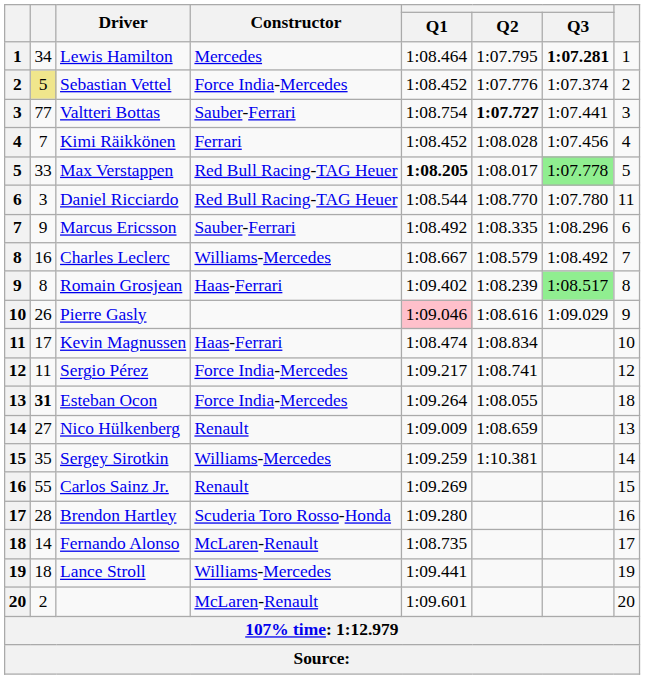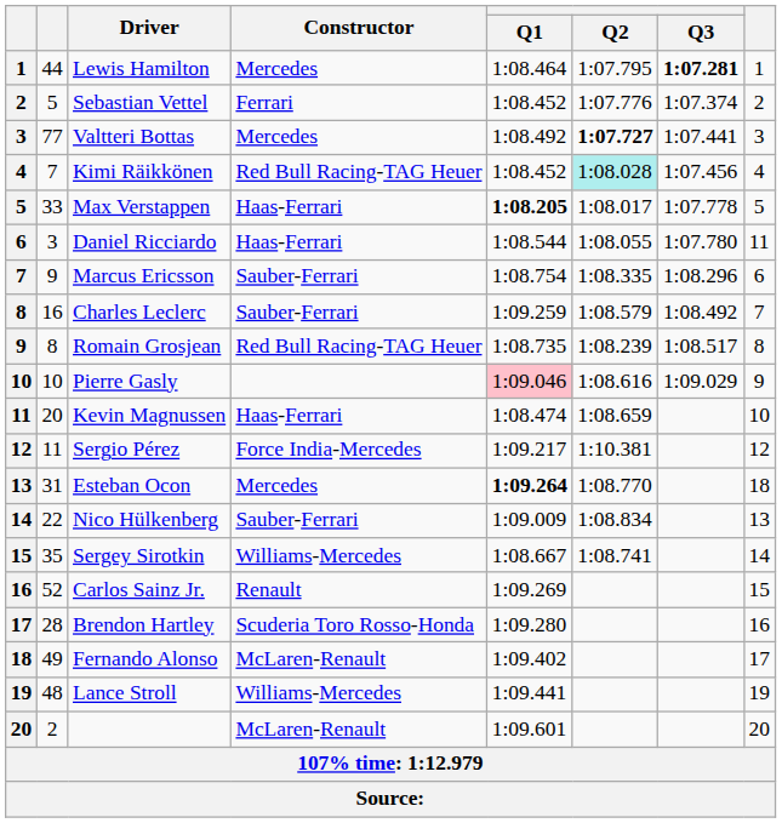Lewis Hamilton | column 2: 34 -> 44
Sebastian Vettel | column 2: khaki background -> no background
Sebastian Vettel | Constructor: Force India-Mercedes -> Ferrari
Valtteri Bottas | Constructor: Sauber-Ferrari -> Mercedes
Valtteri Bottas | Q1: 1:08.754 -> 1:08.492
Kimi Räikkönen | Constructor: Ferrari -> Red Bull Racing-TAG Heuer
Kimi Räikkönen | Q2: no background -> paleturquoise background
Max Verstappen | Constructor: Red Bull Racing-TAG Heuer -> Haas-Ferrari
Max Verstappen | Q3: lightgreen background -> no background
Daniel Ricciardo | Constructor: Red Bull Racing-TAG Heuer -> Haas-Ferrari
Daniel Ricciardo | Q2: 1:08.770 -> 1:08.055
Marcus Ericsson | Q1: 1:08.492 -> 1:08.754
Charles Leclerc | Constructor: Williams-Mercedes -> Sauber-Ferrari
Charles Leclerc | Q1: 1:08.667 -> 1:09.259
Romain Grosjean | Constructor: Haas-Ferrari -> Red Bull Racing-TAG Heuer
Romain Grosjean | Q1: 1:09.402 -> 1:08.735
Romain Grosjean | Q3: lightgreen background -> no background
Pierre Gasly | column 2: 26 -> 10
Kevin Magnussen | column 2: 17 -> 20
Kevin Magnussen | Q2: 1:08.834 -> 1:08.659
Sergio Pérez | Q2: 1:08.741 -> 1:10.381
Esteban Ocon | column 2: bold -> normal
Esteban Ocon | Constructor: Force India-Mercedes -> Mercedes
Esteban Ocon | Q1: normal -> bold
Esteban Ocon | Q2: 1:08.055 -> 1:08.770
Nico Hülkenberg | column 2: 27 -> 22
Nico Hülkenberg | Constructor: Renault -> Sauber-Ferrari
Nico Hülkenberg | Q2: 1:08.659 -> 1:08.834
Sergey Sirotkin | Q1: 1:09.259 -> 1:08.667
Sergey Sirotkin | Q2: 1:10.381 -> 1:08.741
Carlos Sainz Jr. | column 2: 55 -> 52
Fernando Alonso | column 2: 14 -> 49
Fernando Alonso | Q1: 1:08.735 -> 1:09.402
Lance Stroll | column 2: 18 -> 48
